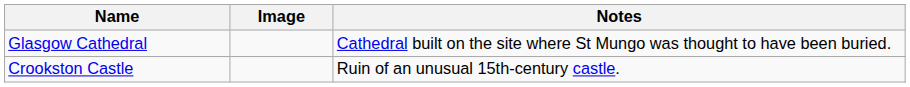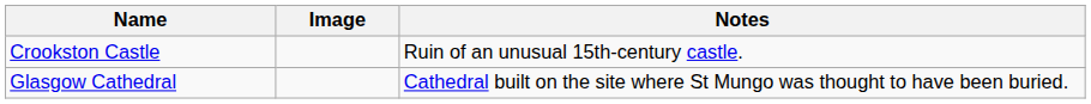rows swapped: Crookston Castle <-> Glasgow Cathedral
